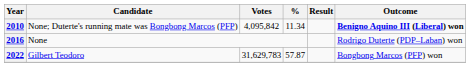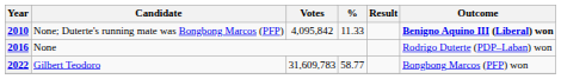2010 | %: 11.34 -> 11.33
2022 | Votes: 31,629,783 -> 31,609,783
2022 | %: 57.87 -> 58.77
